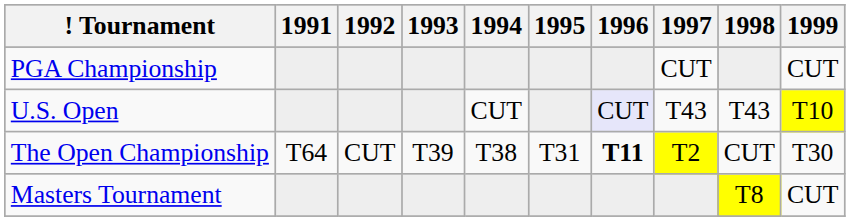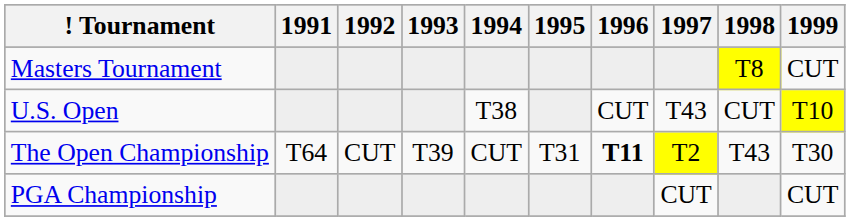rows swapped: Masters Tournament <-> PGA Championship
U.S. Open | 1994: CUT -> T38
U.S. Open | 1996: lavender background -> no background
U.S. Open | 1998: T43 -> CUT
The Open Championship | 1994: T38 -> CUT
The Open Championship | 1998: CUT -> T43
